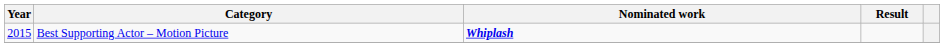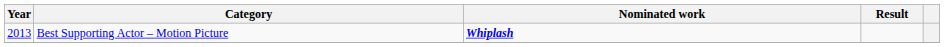Best Supporting Actor – Motion Picture | Year: 2015 -> 2013
